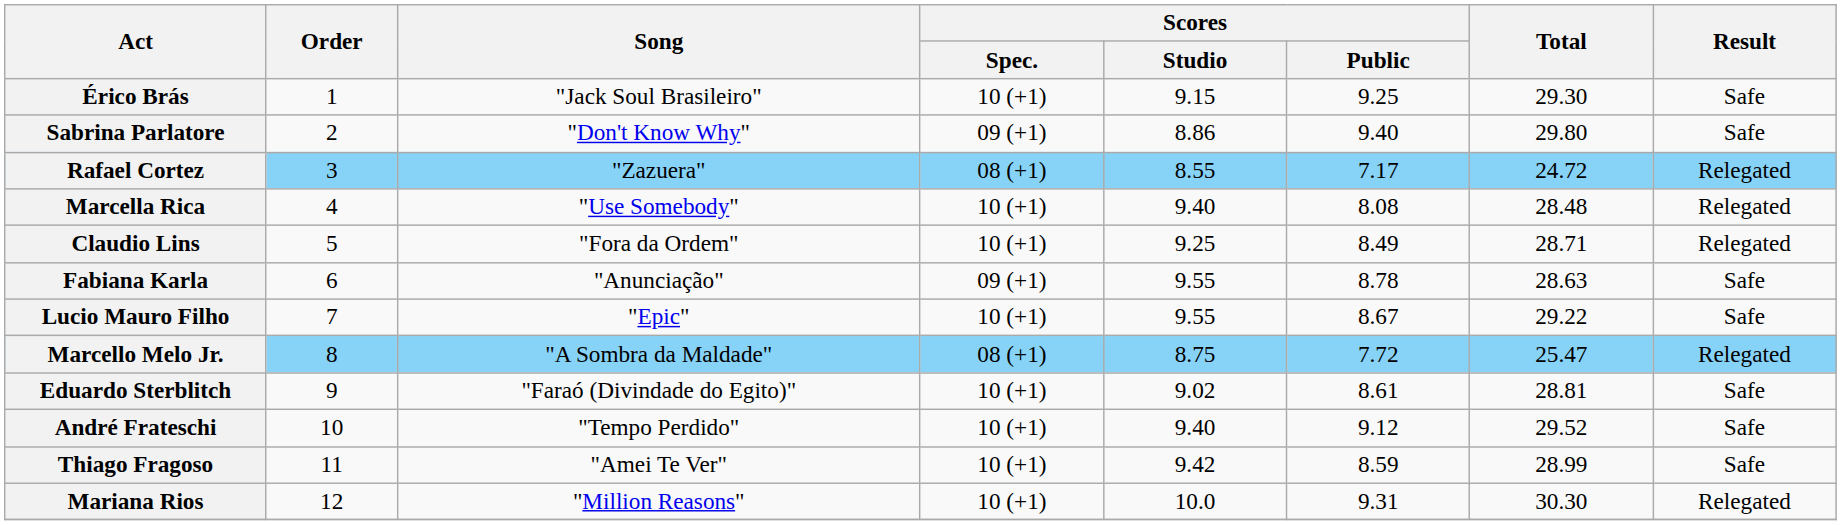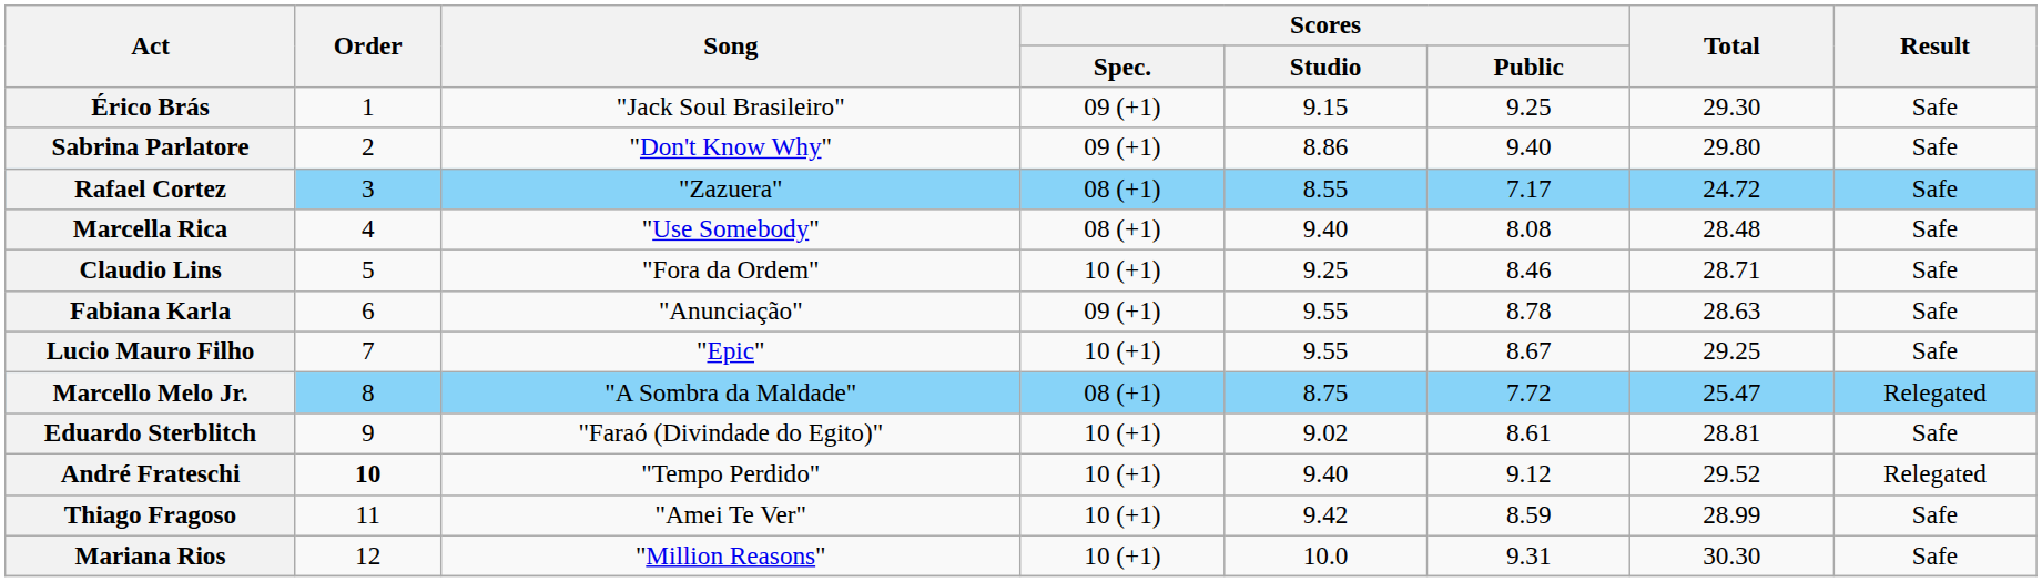Érico Brás | Scores / Spec.: 10 (+1) -> 09 (+1)
Rafael Cortez | Result: Relegated -> Safe
Marcella Rica | Scores / Spec.: 10 (+1) -> 08 (+1)
Marcella Rica | Result: Relegated -> Safe
Claudio Lins | Scores / Public: 8.49 -> 8.46
Claudio Lins | Result: Relegated -> Safe
Lucio Mauro Filho | Total: 29.22 -> 29.25
André Frateschi | Order: normal -> bold
André Frateschi | Result: Safe -> Relegated
Mariana Rios | Result: Relegated -> Safe
